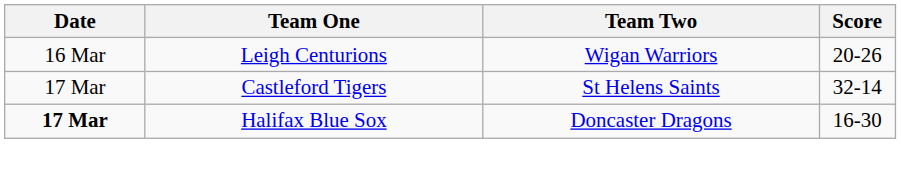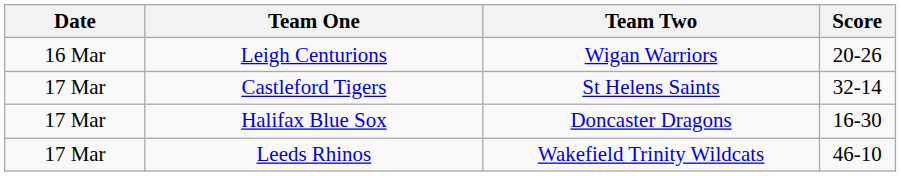Halifax Blue Sox | Date: bold -> normal
+ row: 17 Mar | Leeds Rhinos | Wakefield Trinity Wildcats | 46-10
